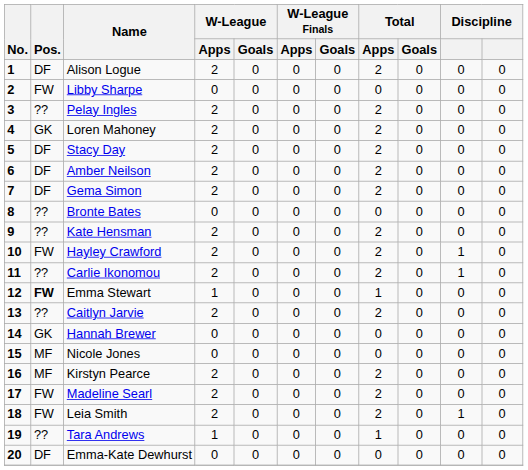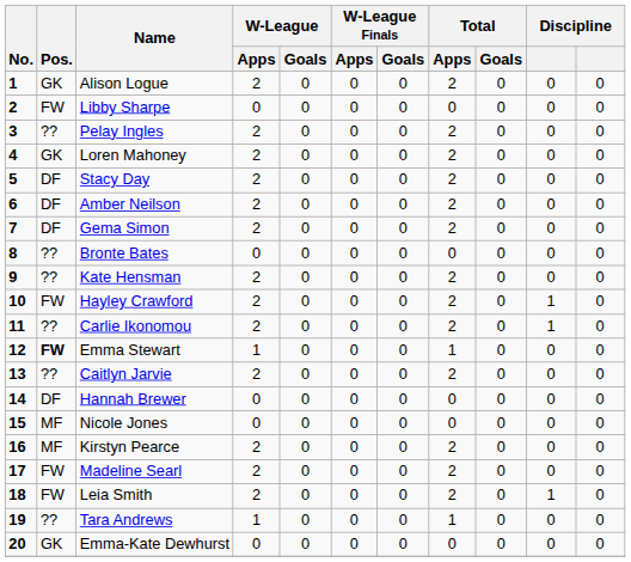Alison Logue | Pos.: DF -> GK
Hannah Brewer | Pos.: GK -> DF
Emma-Kate Dewhurst | Pos.: DF -> GK
